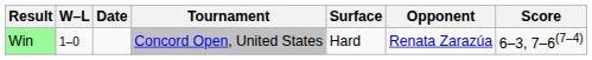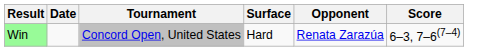- column: W–L | 1–0
